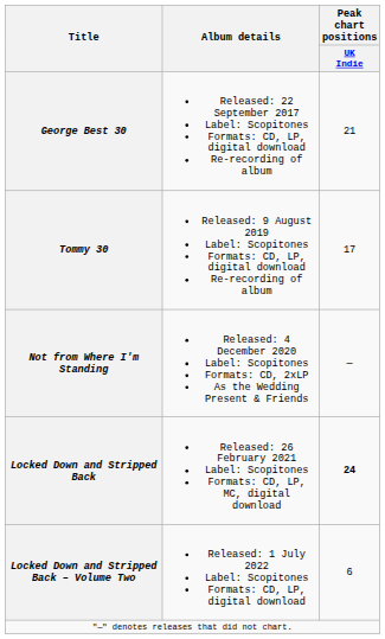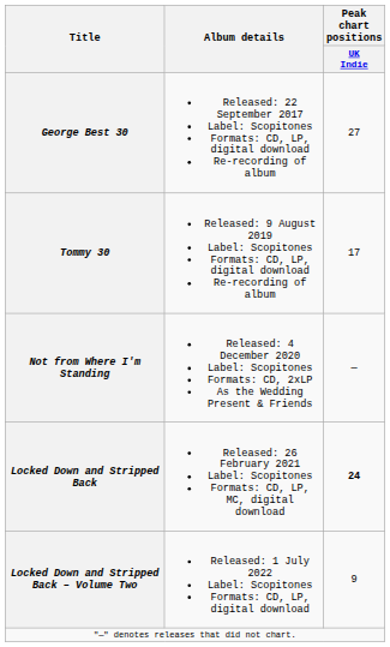George Best 30 | Peak chart positions / UK Indie: 21 -> 27
Locked Down and Stripped Back – Volume Two | Peak chart positions / UK Indie: 6 -> 9
